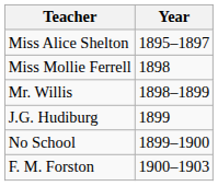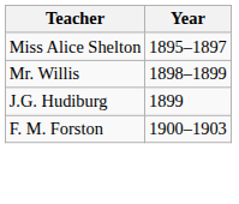- row: Miss Mollie Ferrell | 1898
- row: No School | 1899–1900
